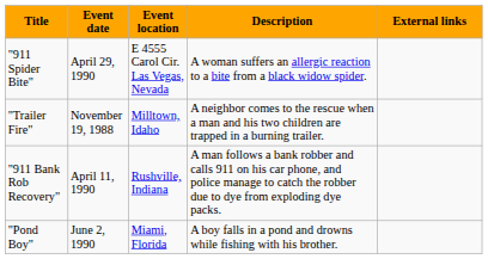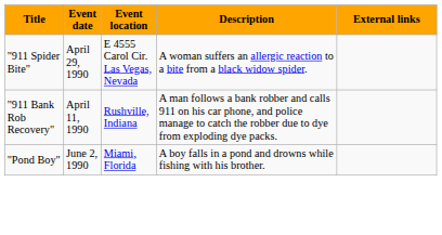- row: "Trailer Fire" | November 19, 1988 | Milltown, Idaho | A neighbor comes to the rescue when a man and his two children are trapped in a burning trailer.
